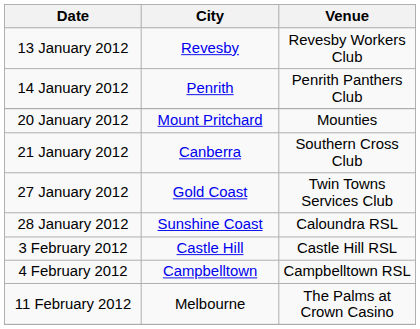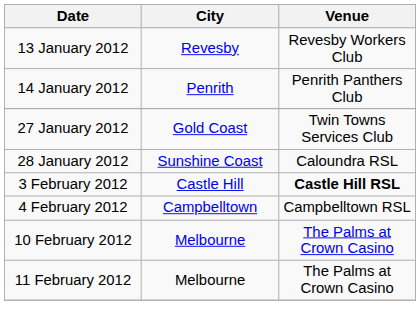- row: 20 January 2012 | Mount Pritchard | Mounties
- row: 21 January 2012 | Canberra | Southern Cross Club
3 February 2012 | Venue: normal -> bold
+ row: 10 February 2012 | Melbourne | The Palms at Crown Casino
